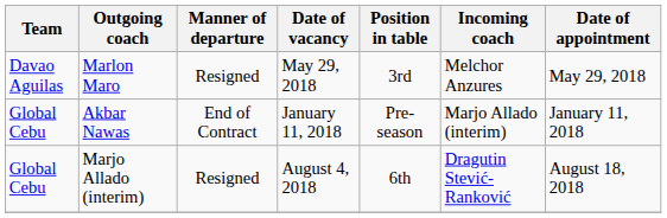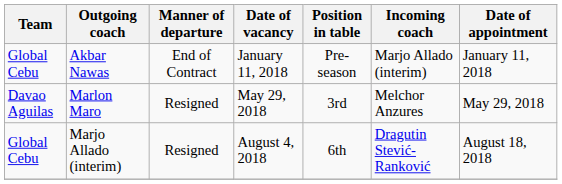rows swapped: Akbar Nawas <-> Marlon Maro
